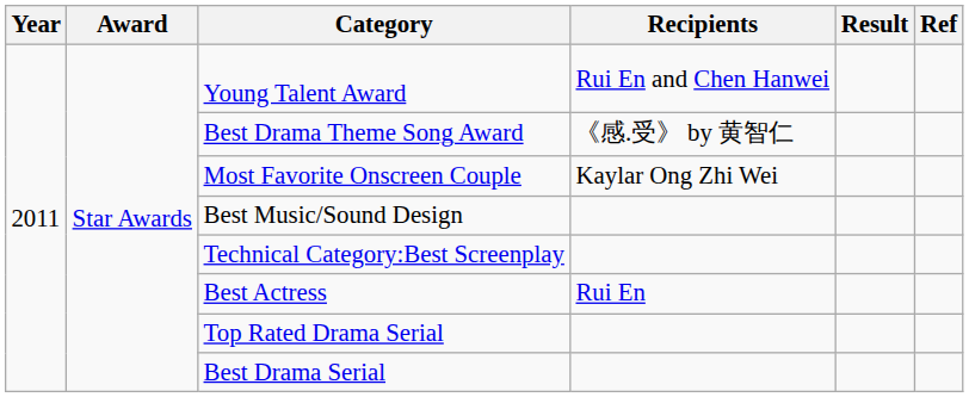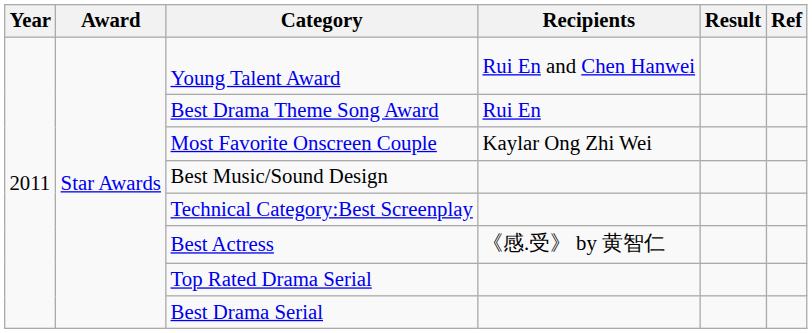Best Drama Theme Song Award | Recipients: 《感.受》 by 黄智仁 -> Rui En
Best Actress | Recipients: Rui En -> 《感.受》 by 黄智仁
